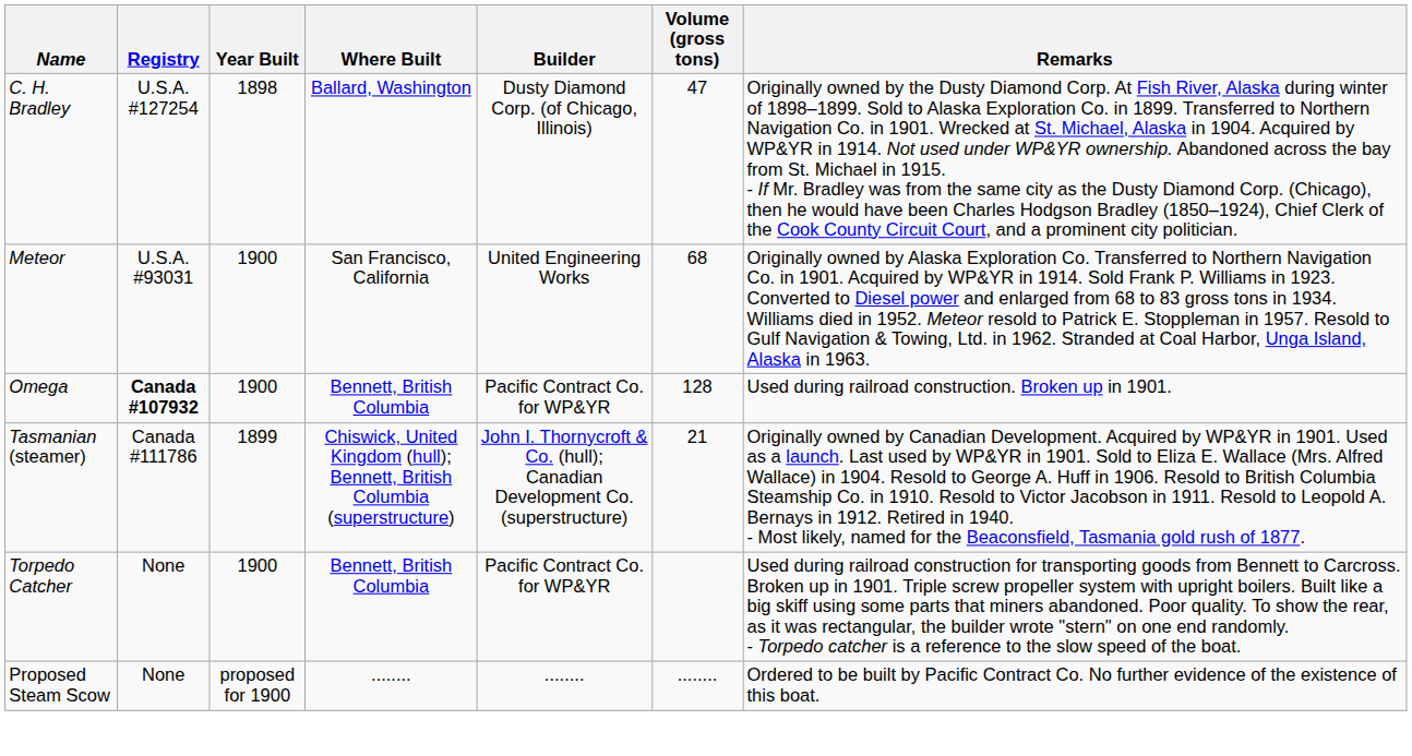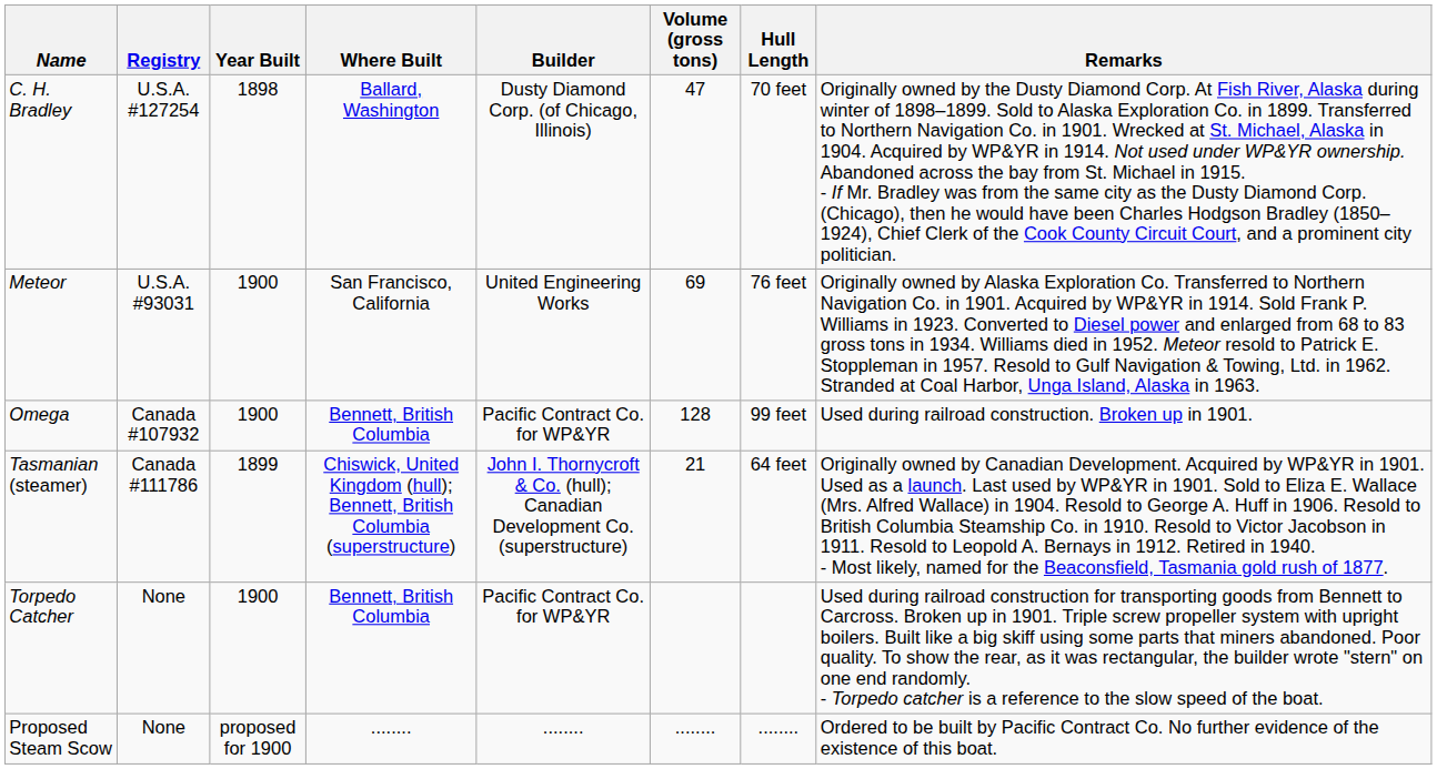+ column: Hull Length | 70 feet | 76 feet | 99 feet | 64 feet | ........
Meteor | Volume (gross tons): 68 -> 69
Omega | Registry: bold -> normal
